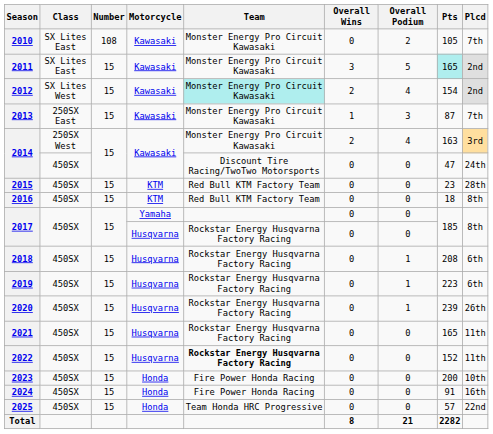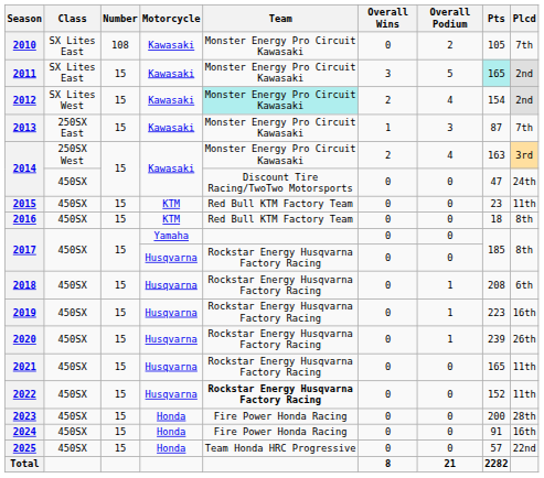2015 | Plcd: 28th -> 11th
2019 | Plcd: 6th -> 16th
2023 | Plcd: 10th -> 28th
